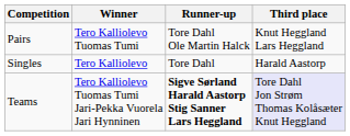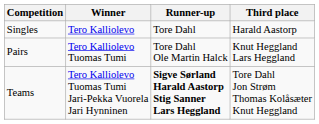rows swapped: Singles <-> Pairs
Teams | Third place: lavender background -> no background
